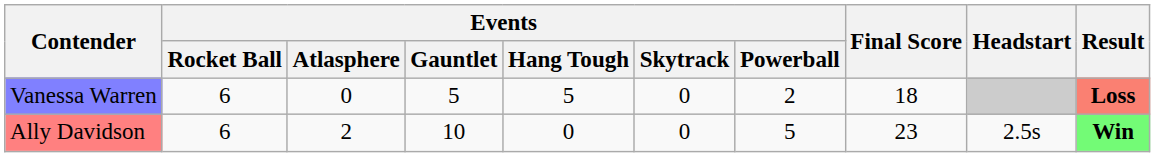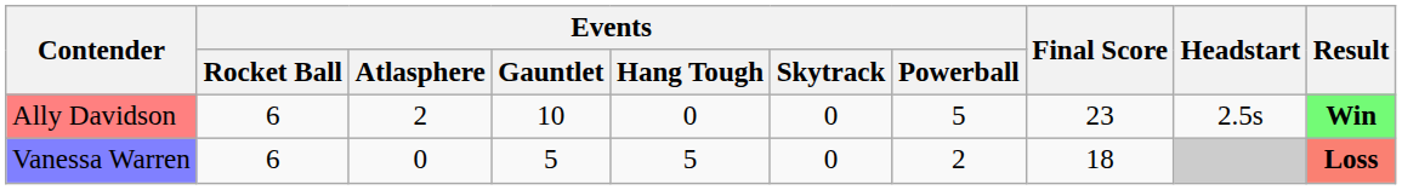rows swapped: Ally Davidson <-> Vanessa Warren
